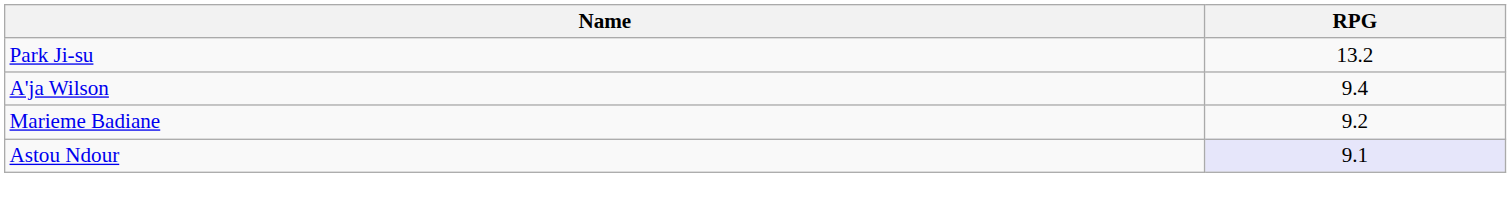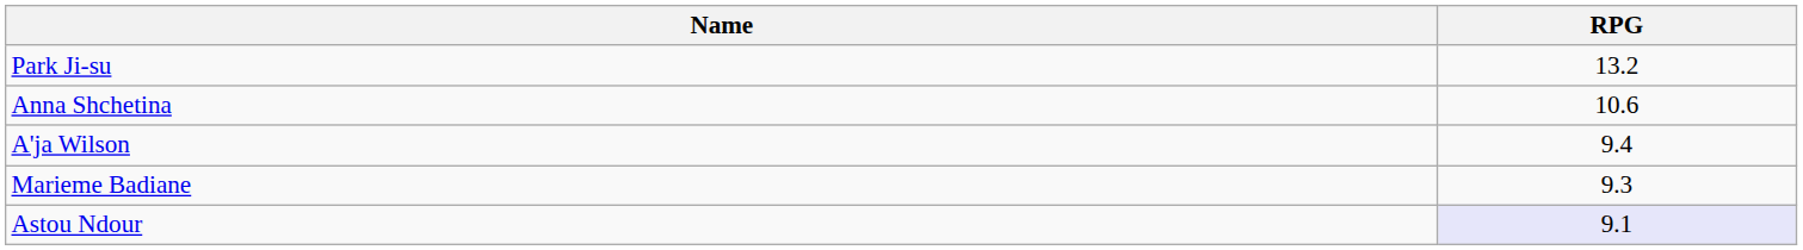+ row: Anna Shchetina | 10.6
Marieme Badiane | RPG: 9.2 -> 9.3
